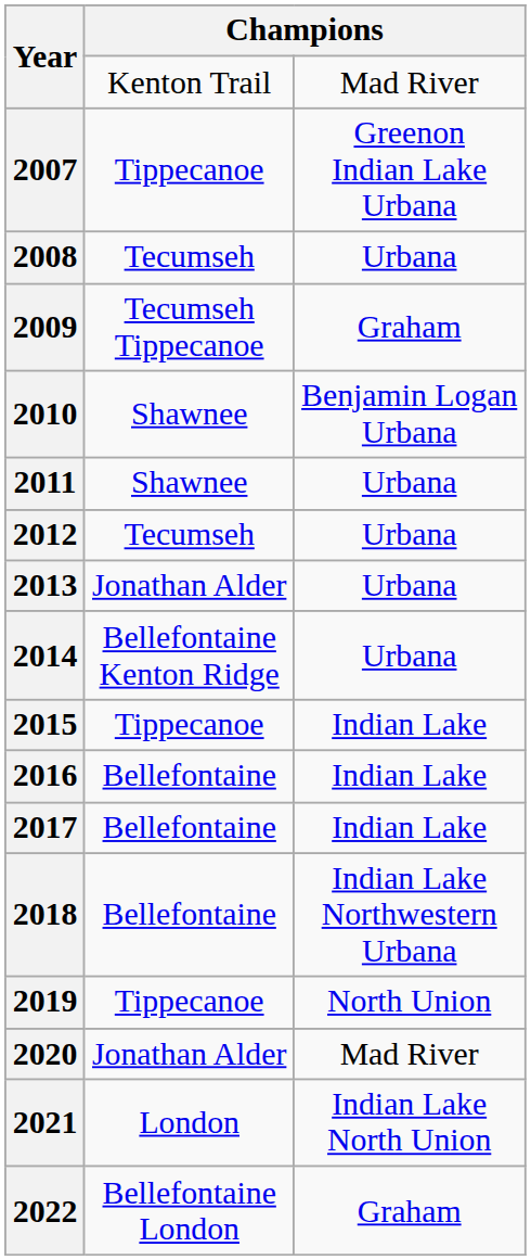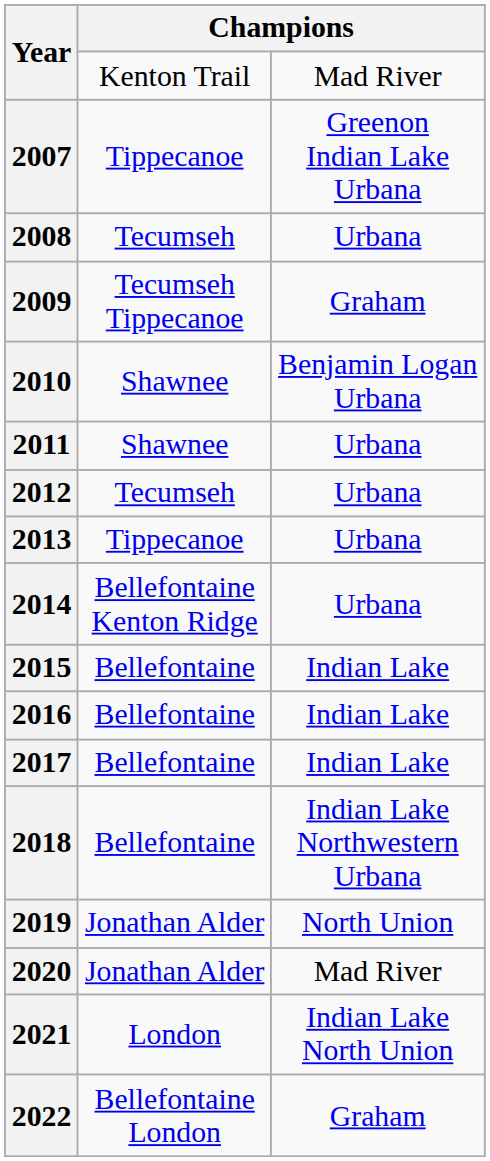2013 | column 2: Jonathan Alder -> Tippecanoe
2015 | column 2: Tippecanoe -> Bellefontaine
2019 | column 2: Tippecanoe -> Jonathan Alder
